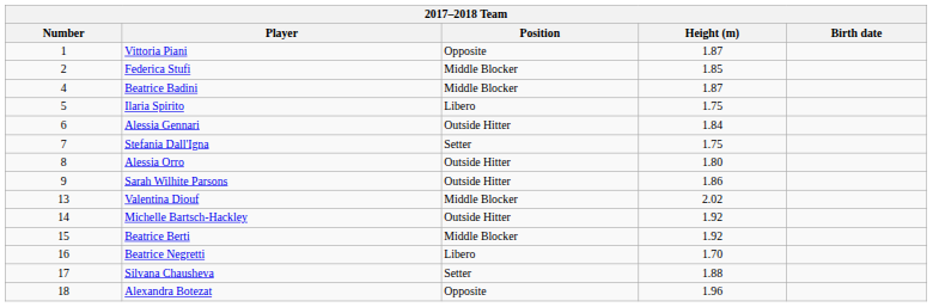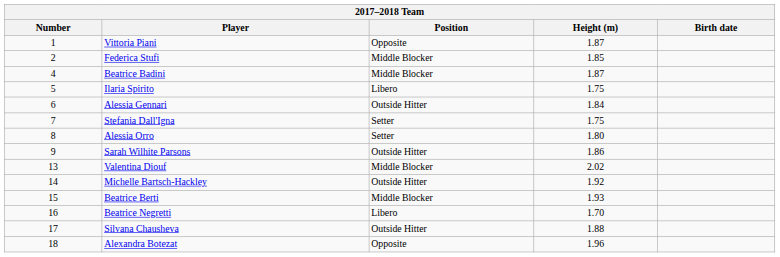Alessia Orro | Position: Outside Hitter -> Setter
Beatrice Berti | Height (m): 1.92 -> 1.93
Silvana Chausheva | Position: Setter -> Outside Hitter
